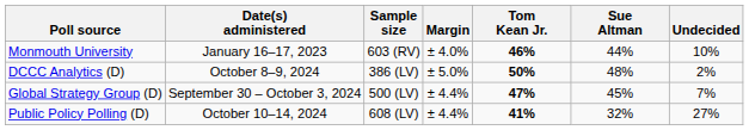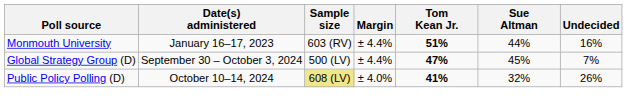Monmouth University | Margin: ± 4.0% -> ± 4.4%
Monmouth University | Tom Kean Jr.: 46% -> 51%
Monmouth University | Undecided: 10% -> 16%
- row: DCCC Analytics (D) | October 8–9, 2024 | 386 (LV) | ± 5.0% | 50% | 48% | 2%
Public Policy Polling (D) | Sample size: no background -> khaki background
Public Policy Polling (D) | Margin: ± 4.4% -> ± 4.0%
Public Policy Polling (D) | Undecided: 27% -> 26%
